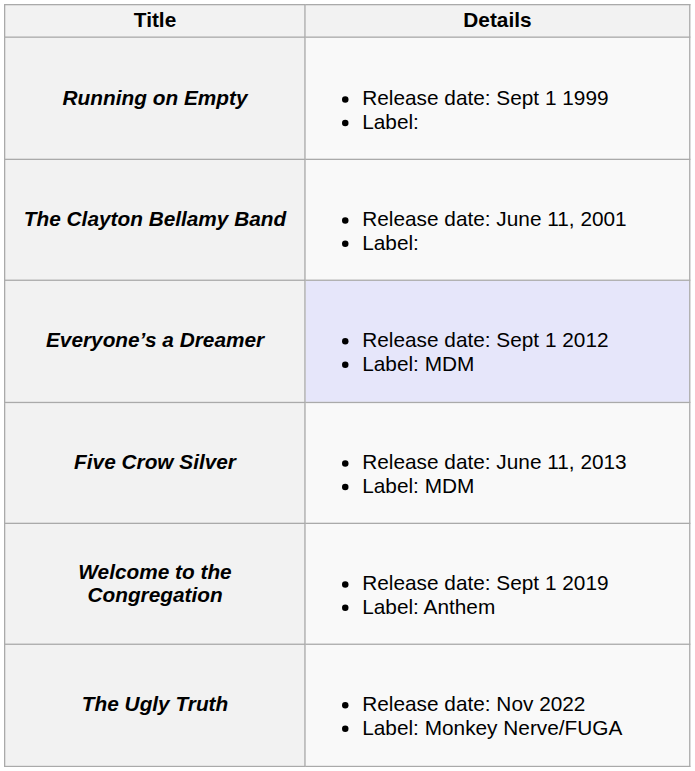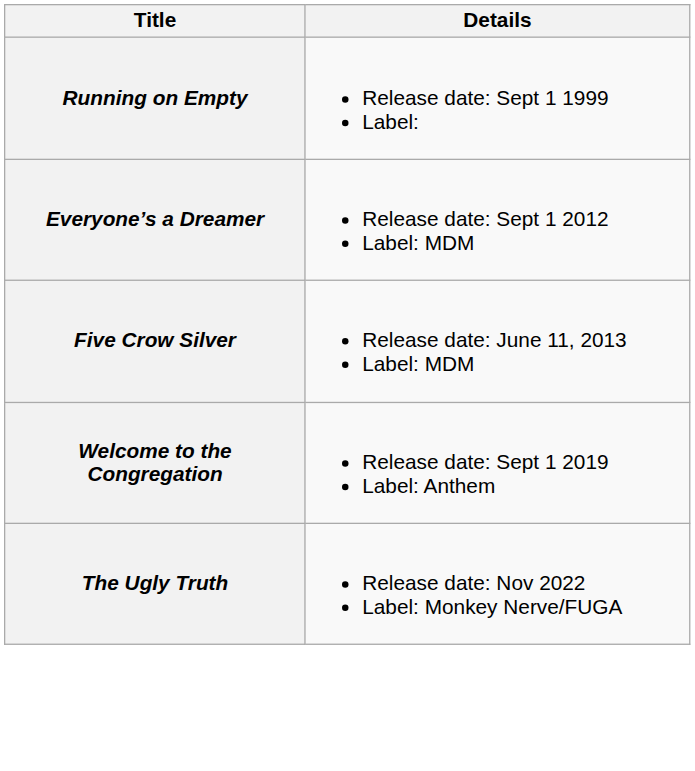- row: The Clayton Bellamy Band | Release date: June 11, 2001 Label:
Everyone’s a Dreamer | Details: lavender background -> no background
